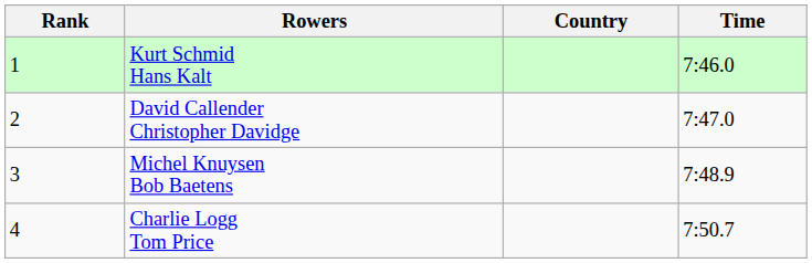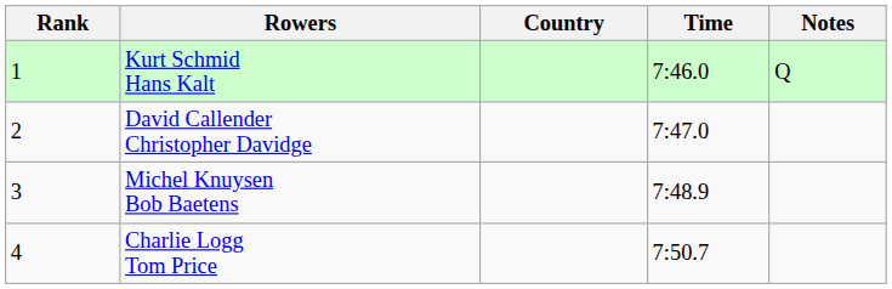+ column: Notes | Q
